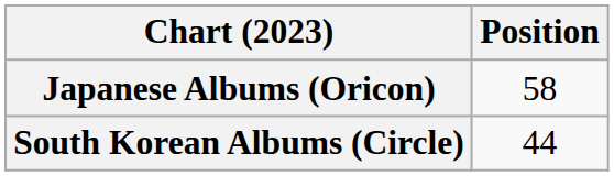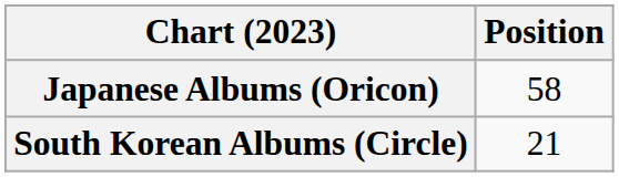South Korean Albums (Circle) | Position: 44 -> 21
